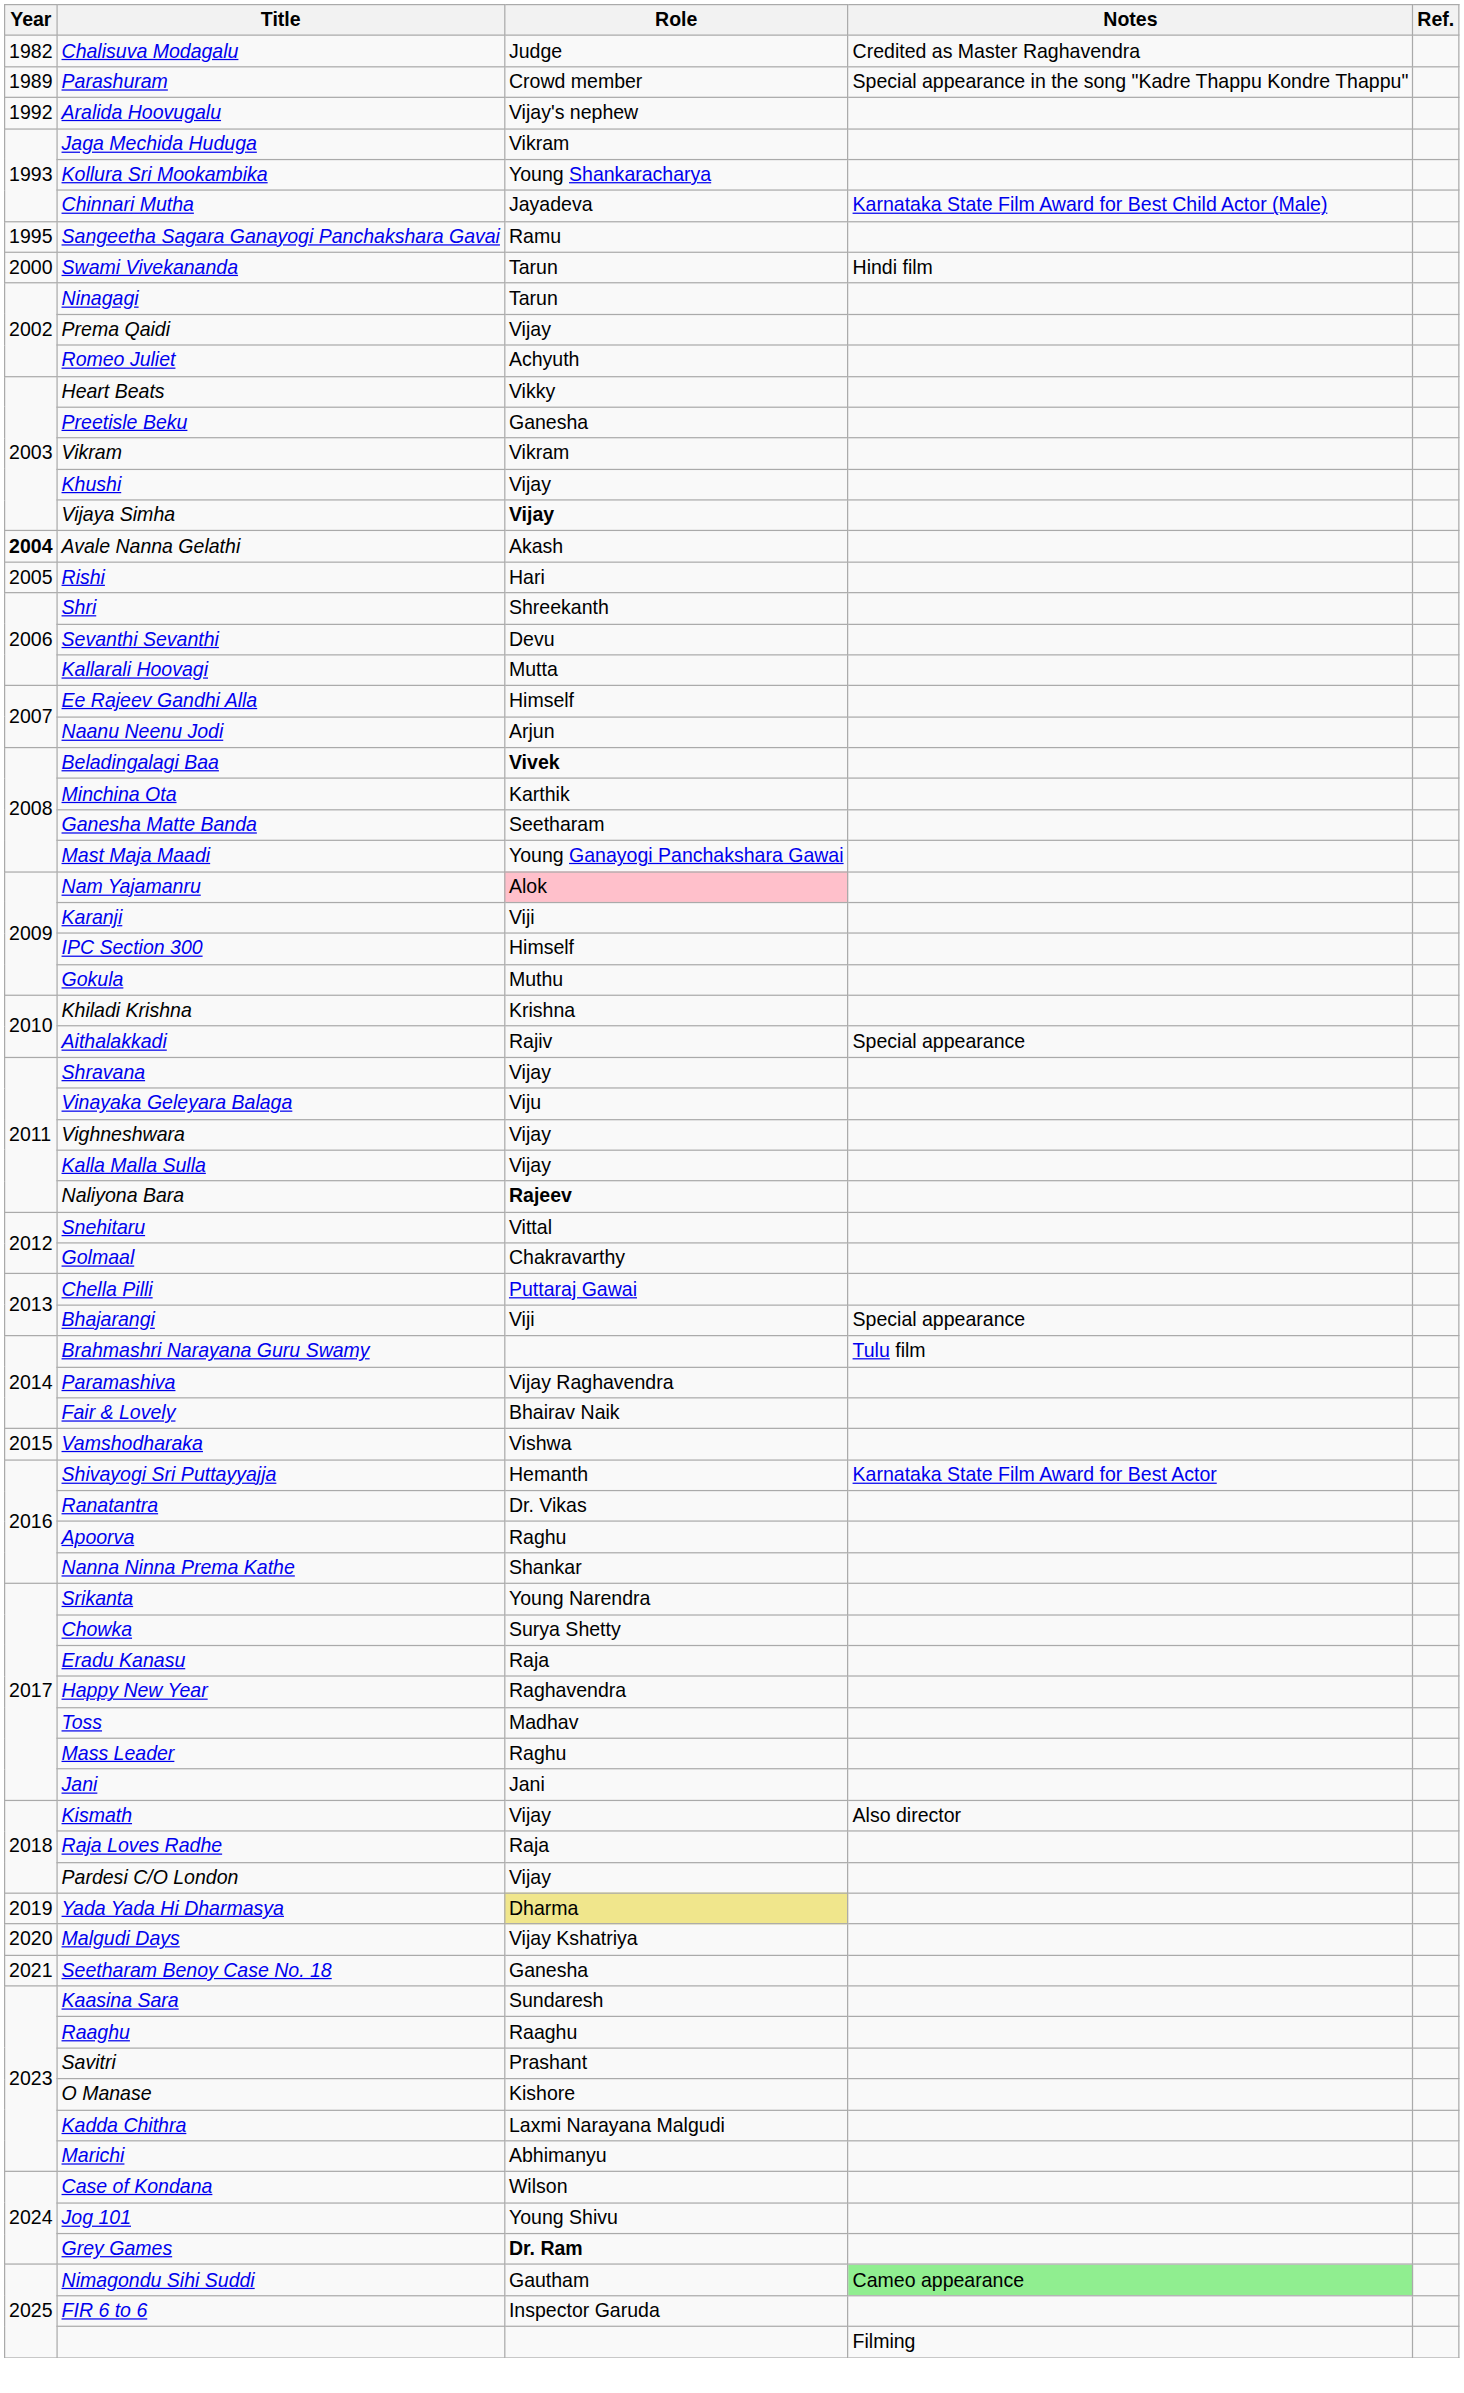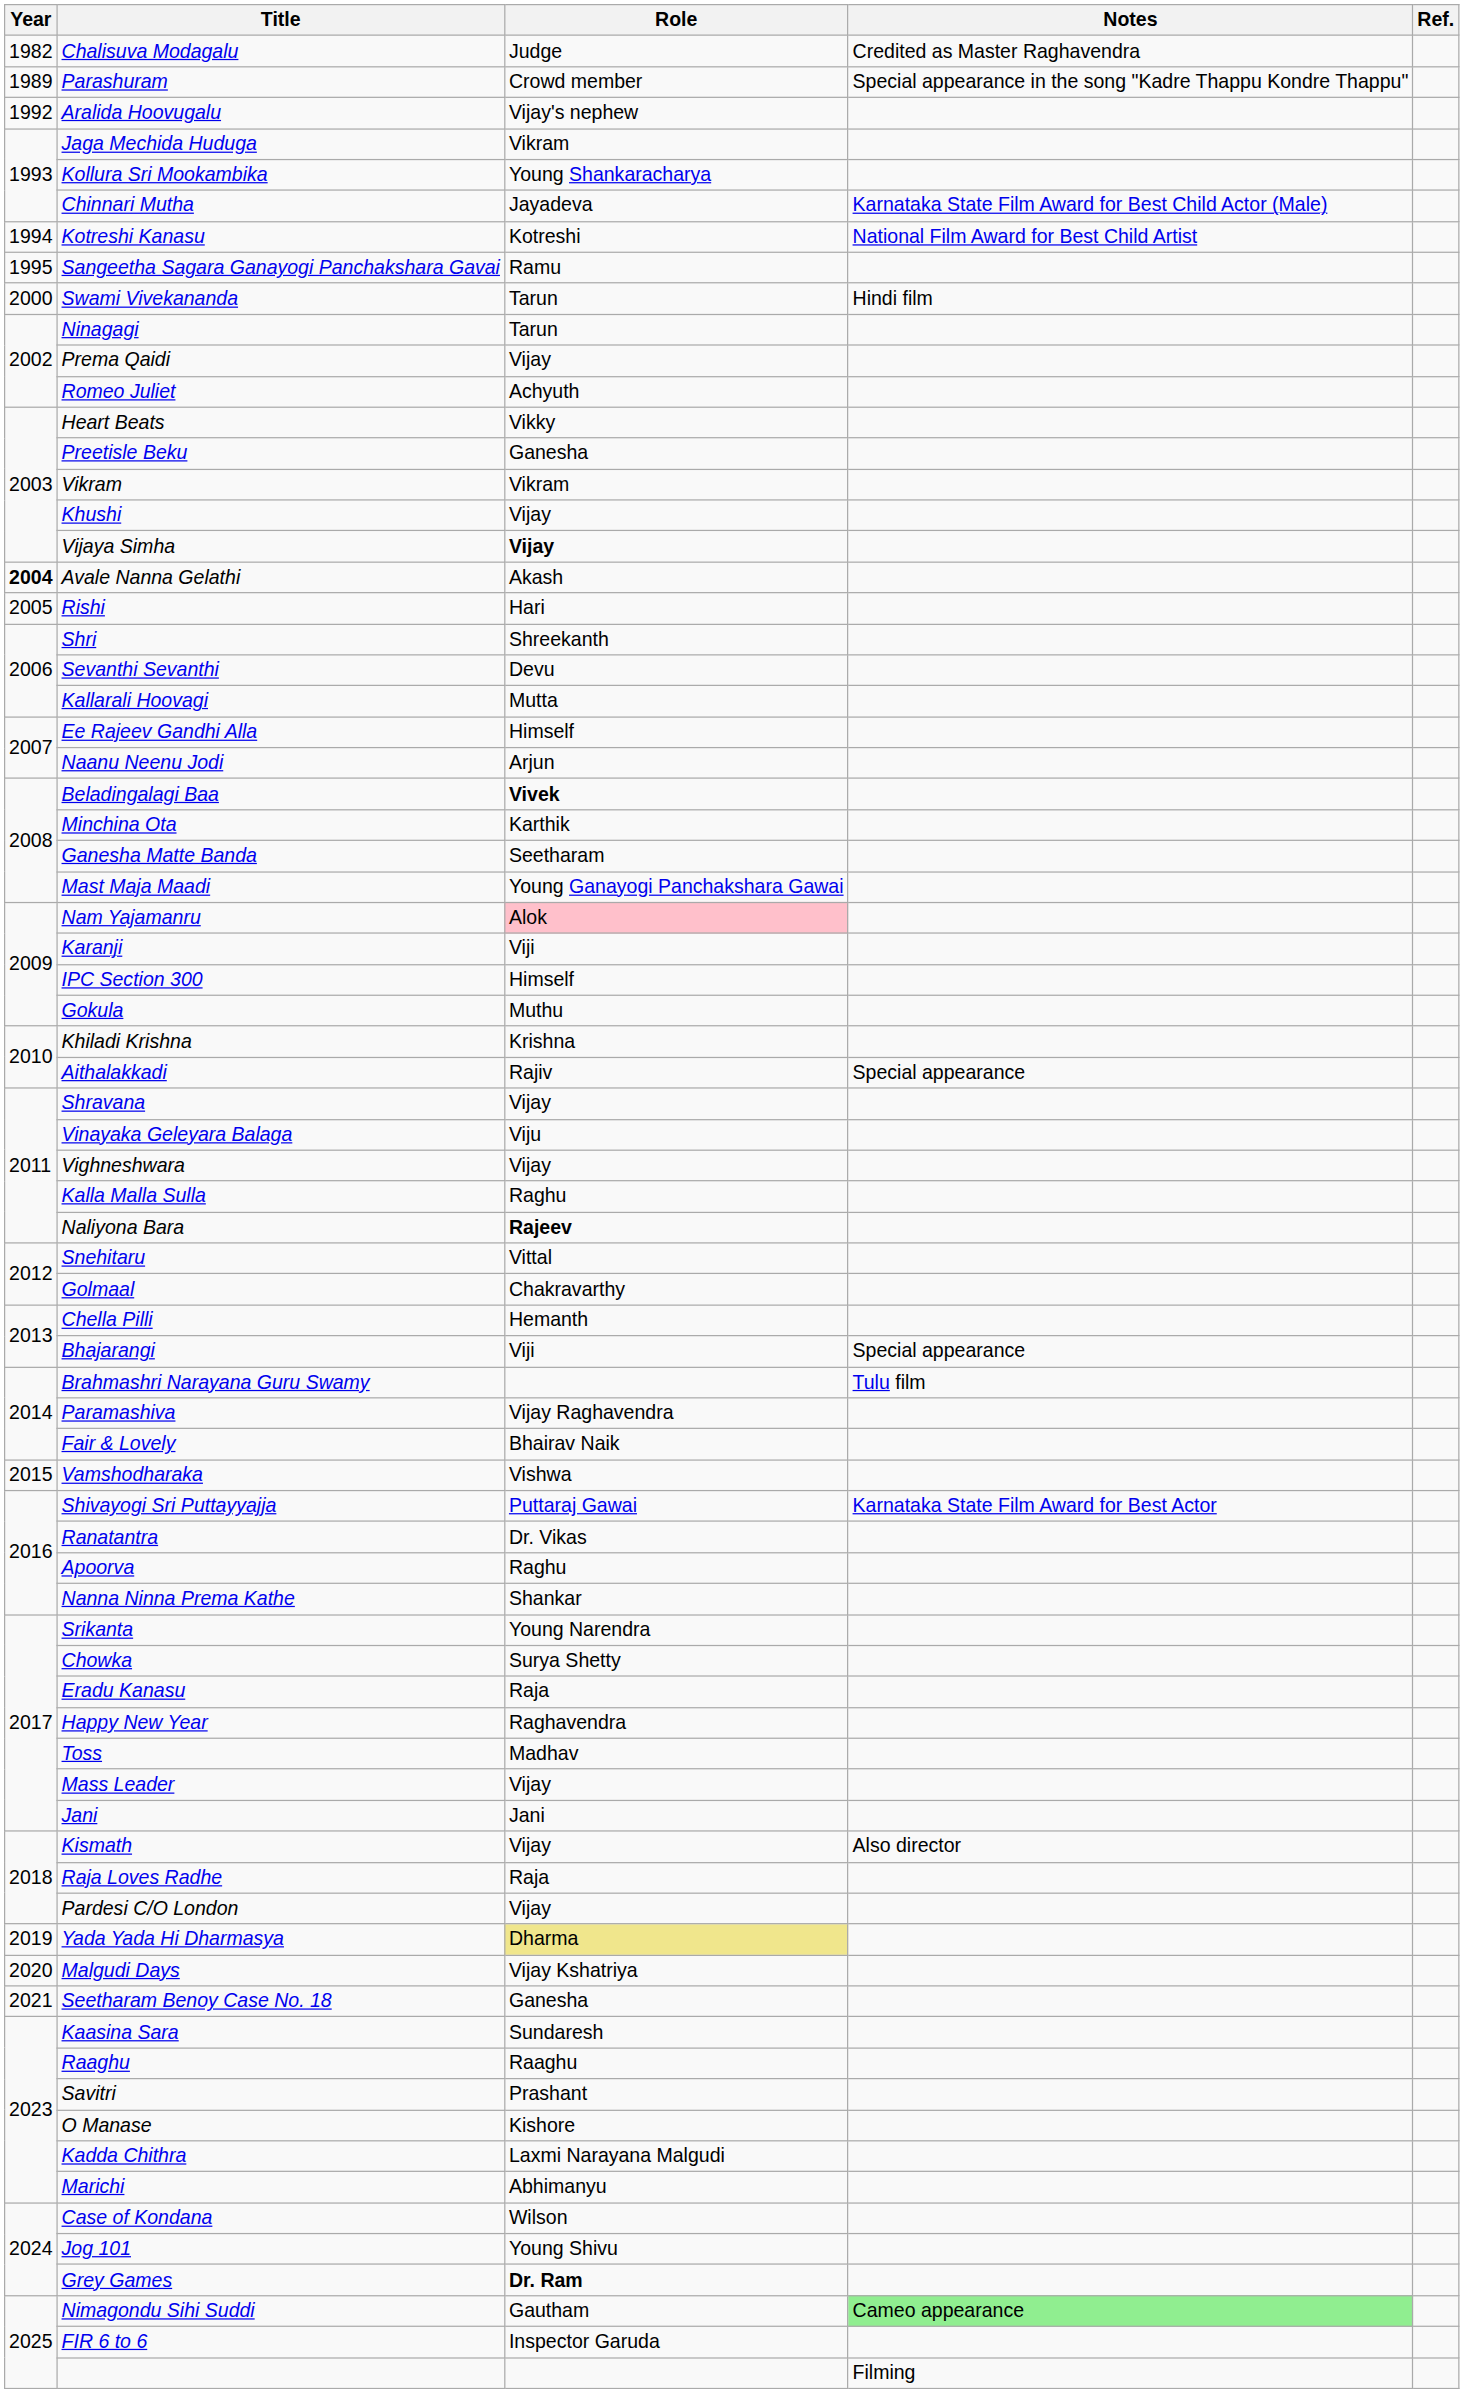+ row: 1994 | Kotreshi Kanasu | Kotreshi | National Film Award for Best Child Artist
Kalla Malla Sulla | Role: Vijay -> Raghu
Chella Pilli | Role: Puttaraj Gawai -> Hemanth
Shivayogi Sri Puttayyajja | Role: Hemanth -> Puttaraj Gawai
Mass Leader | Role: Raghu -> Vijay
